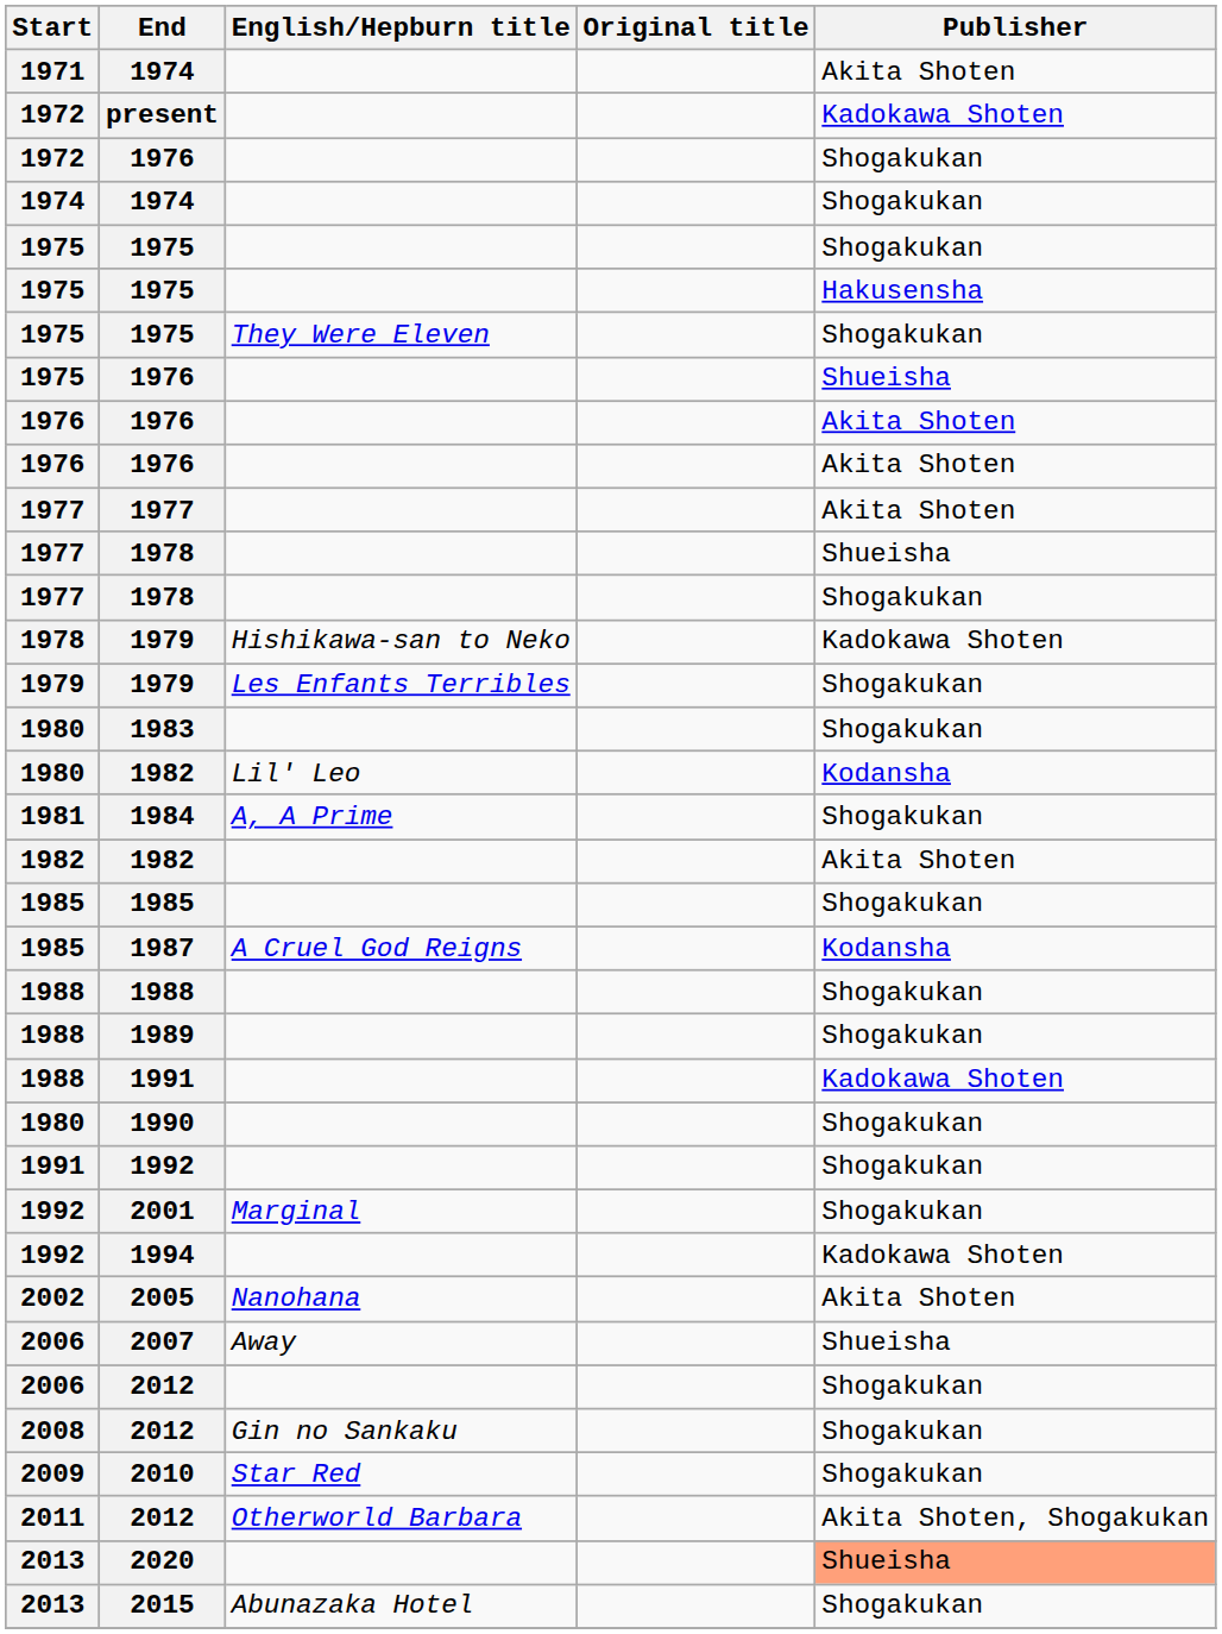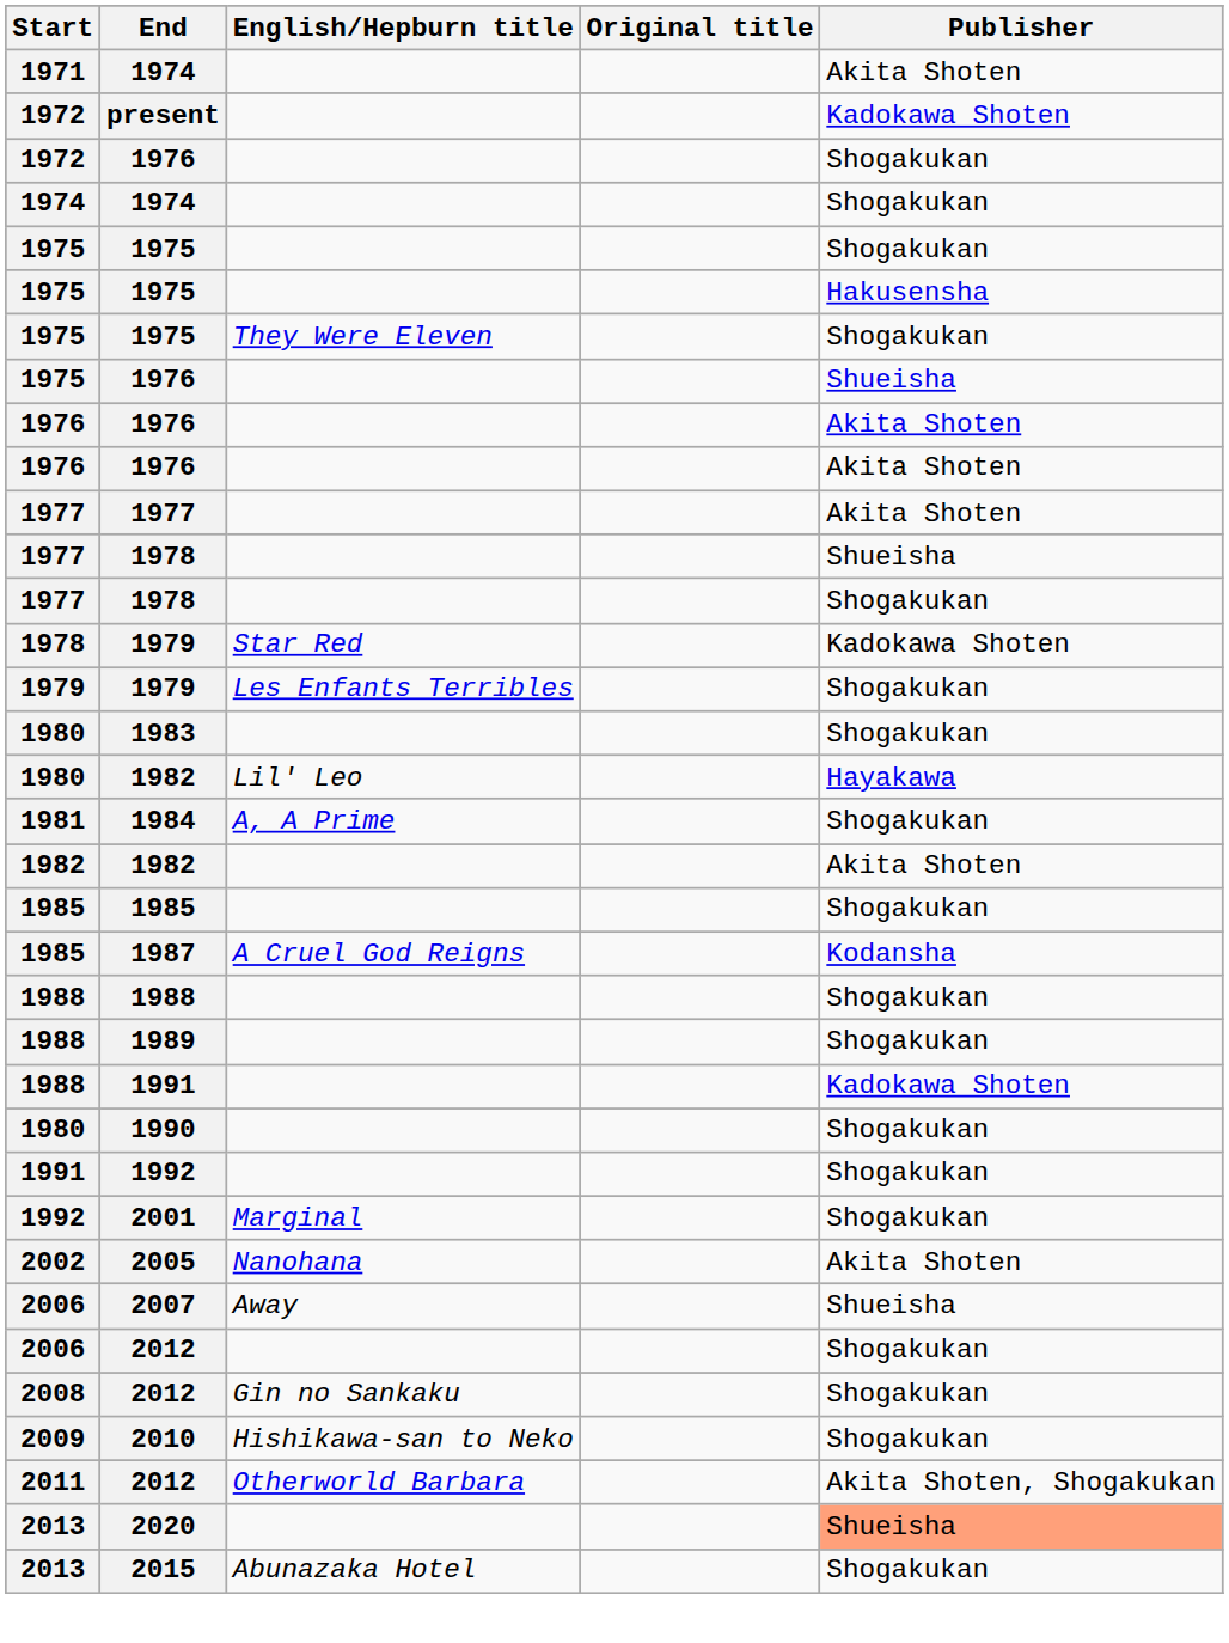1978 / 1979 | English/Hepburn title: Hishikawa-san to Neko -> Star Red
1980 / 1982 | Publisher: Kodansha -> Hayakawa
- row: 1992 | 1994 | Kadokawa Shoten
2010 | English/Hepburn title: Star Red -> Hishikawa-san to Neko
